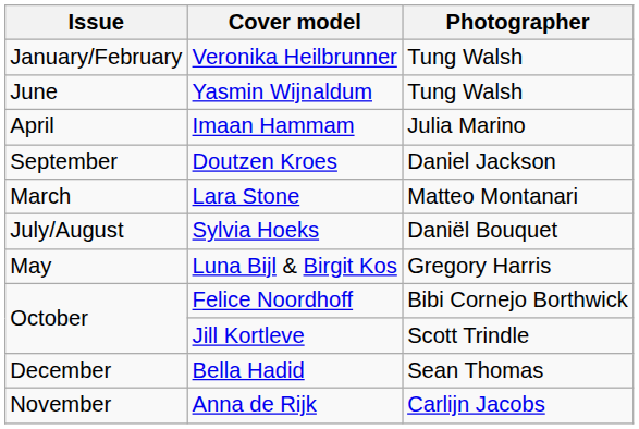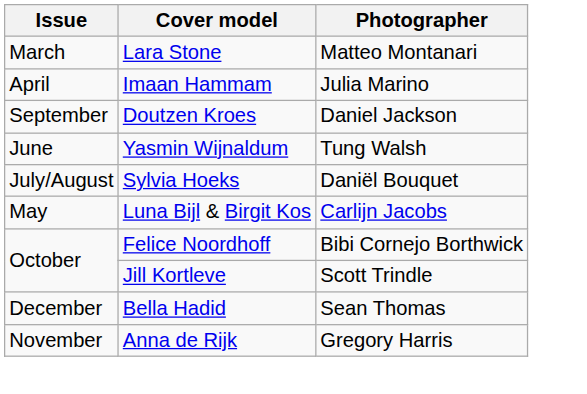- row: January/February | Veronika Heilbrunner | Tung Walsh
rows swapped: Lara Stone <-> Yasmin Wijnaldum
Luna Bijl & Birgit Kos | Photographer: Gregory Harris -> Carlijn Jacobs
Anna de Rijk | Photographer: Carlijn Jacobs -> Gregory Harris
